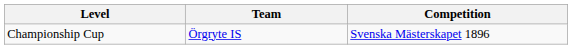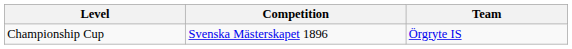columns swapped: Competition <-> Team
